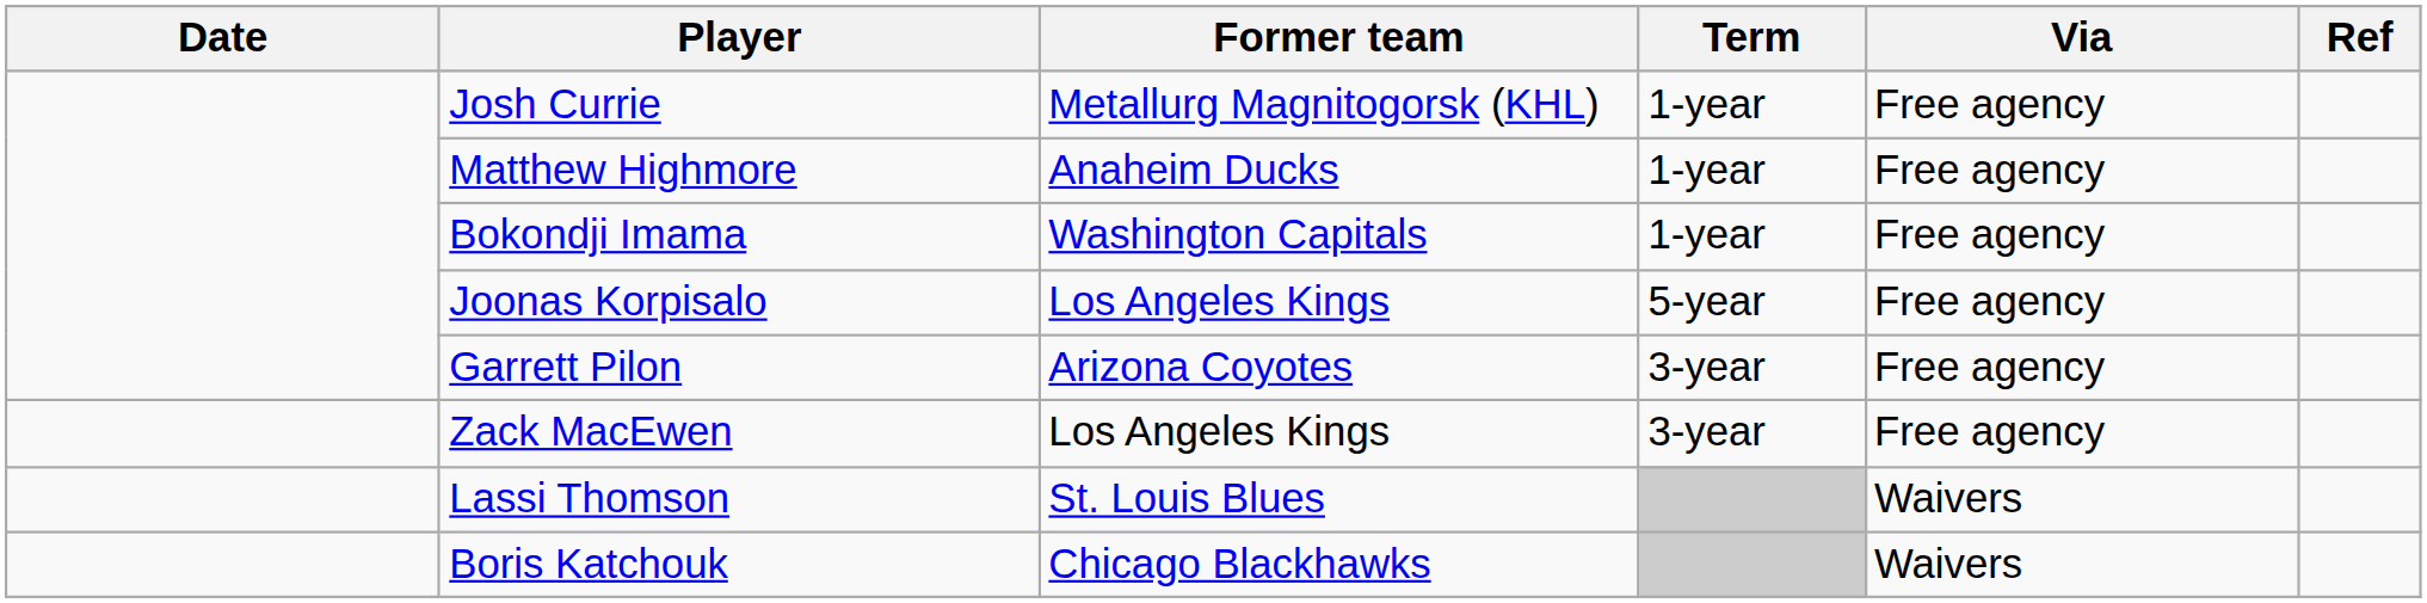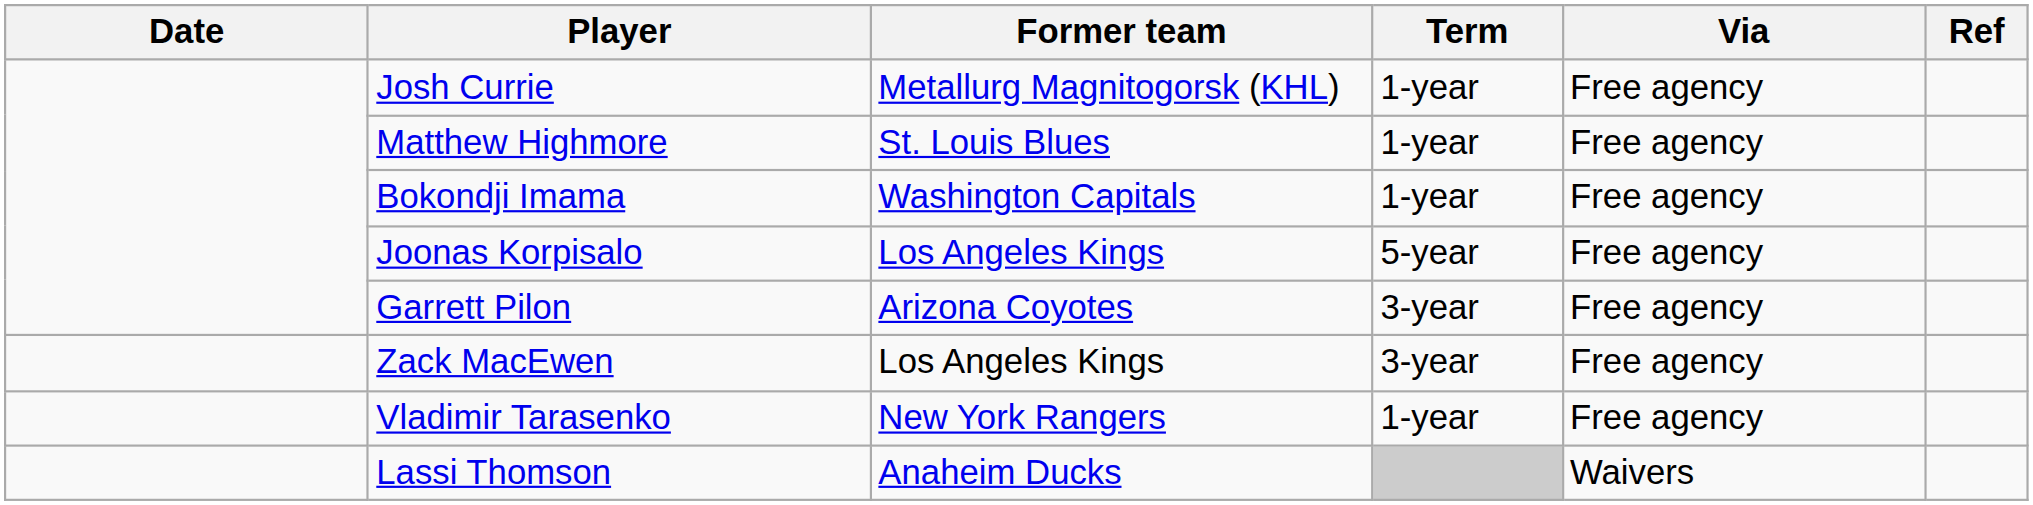Matthew Highmore | Former team: Anaheim Ducks -> St. Louis Blues
+ row: Vladimir Tarasenko | New York Rangers | 1-year | Free agency
Lassi Thomson | Former team: St. Louis Blues -> Anaheim Ducks
- row: Boris Katchouk | Chicago Blackhawks | Waivers
